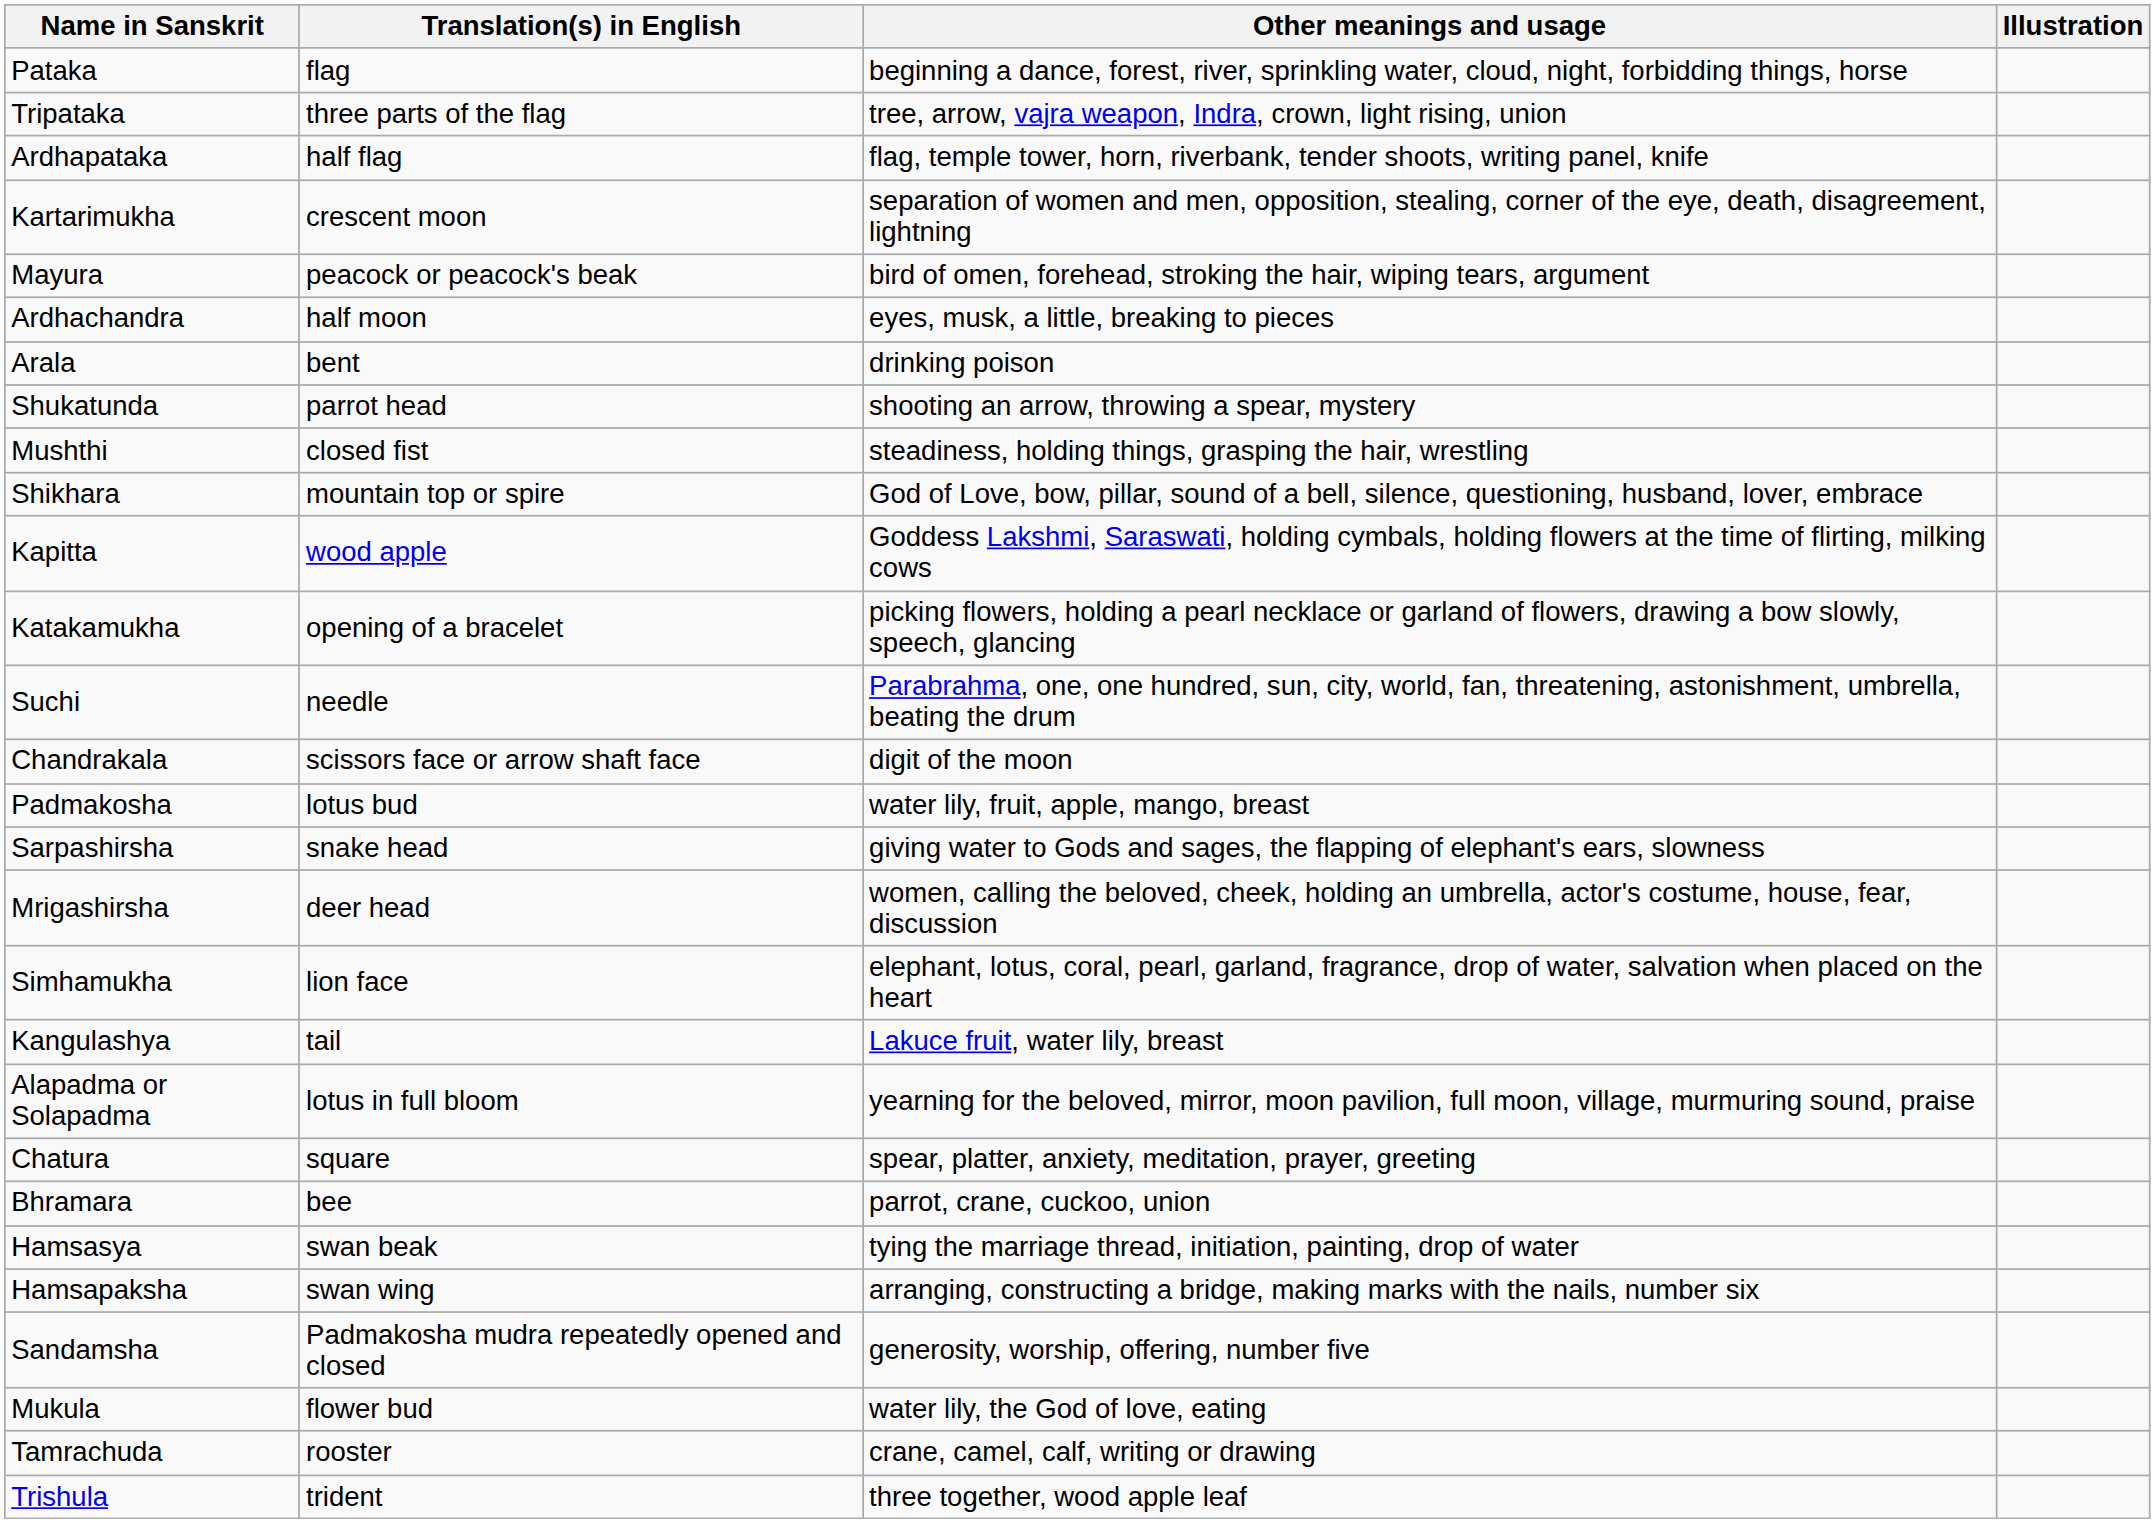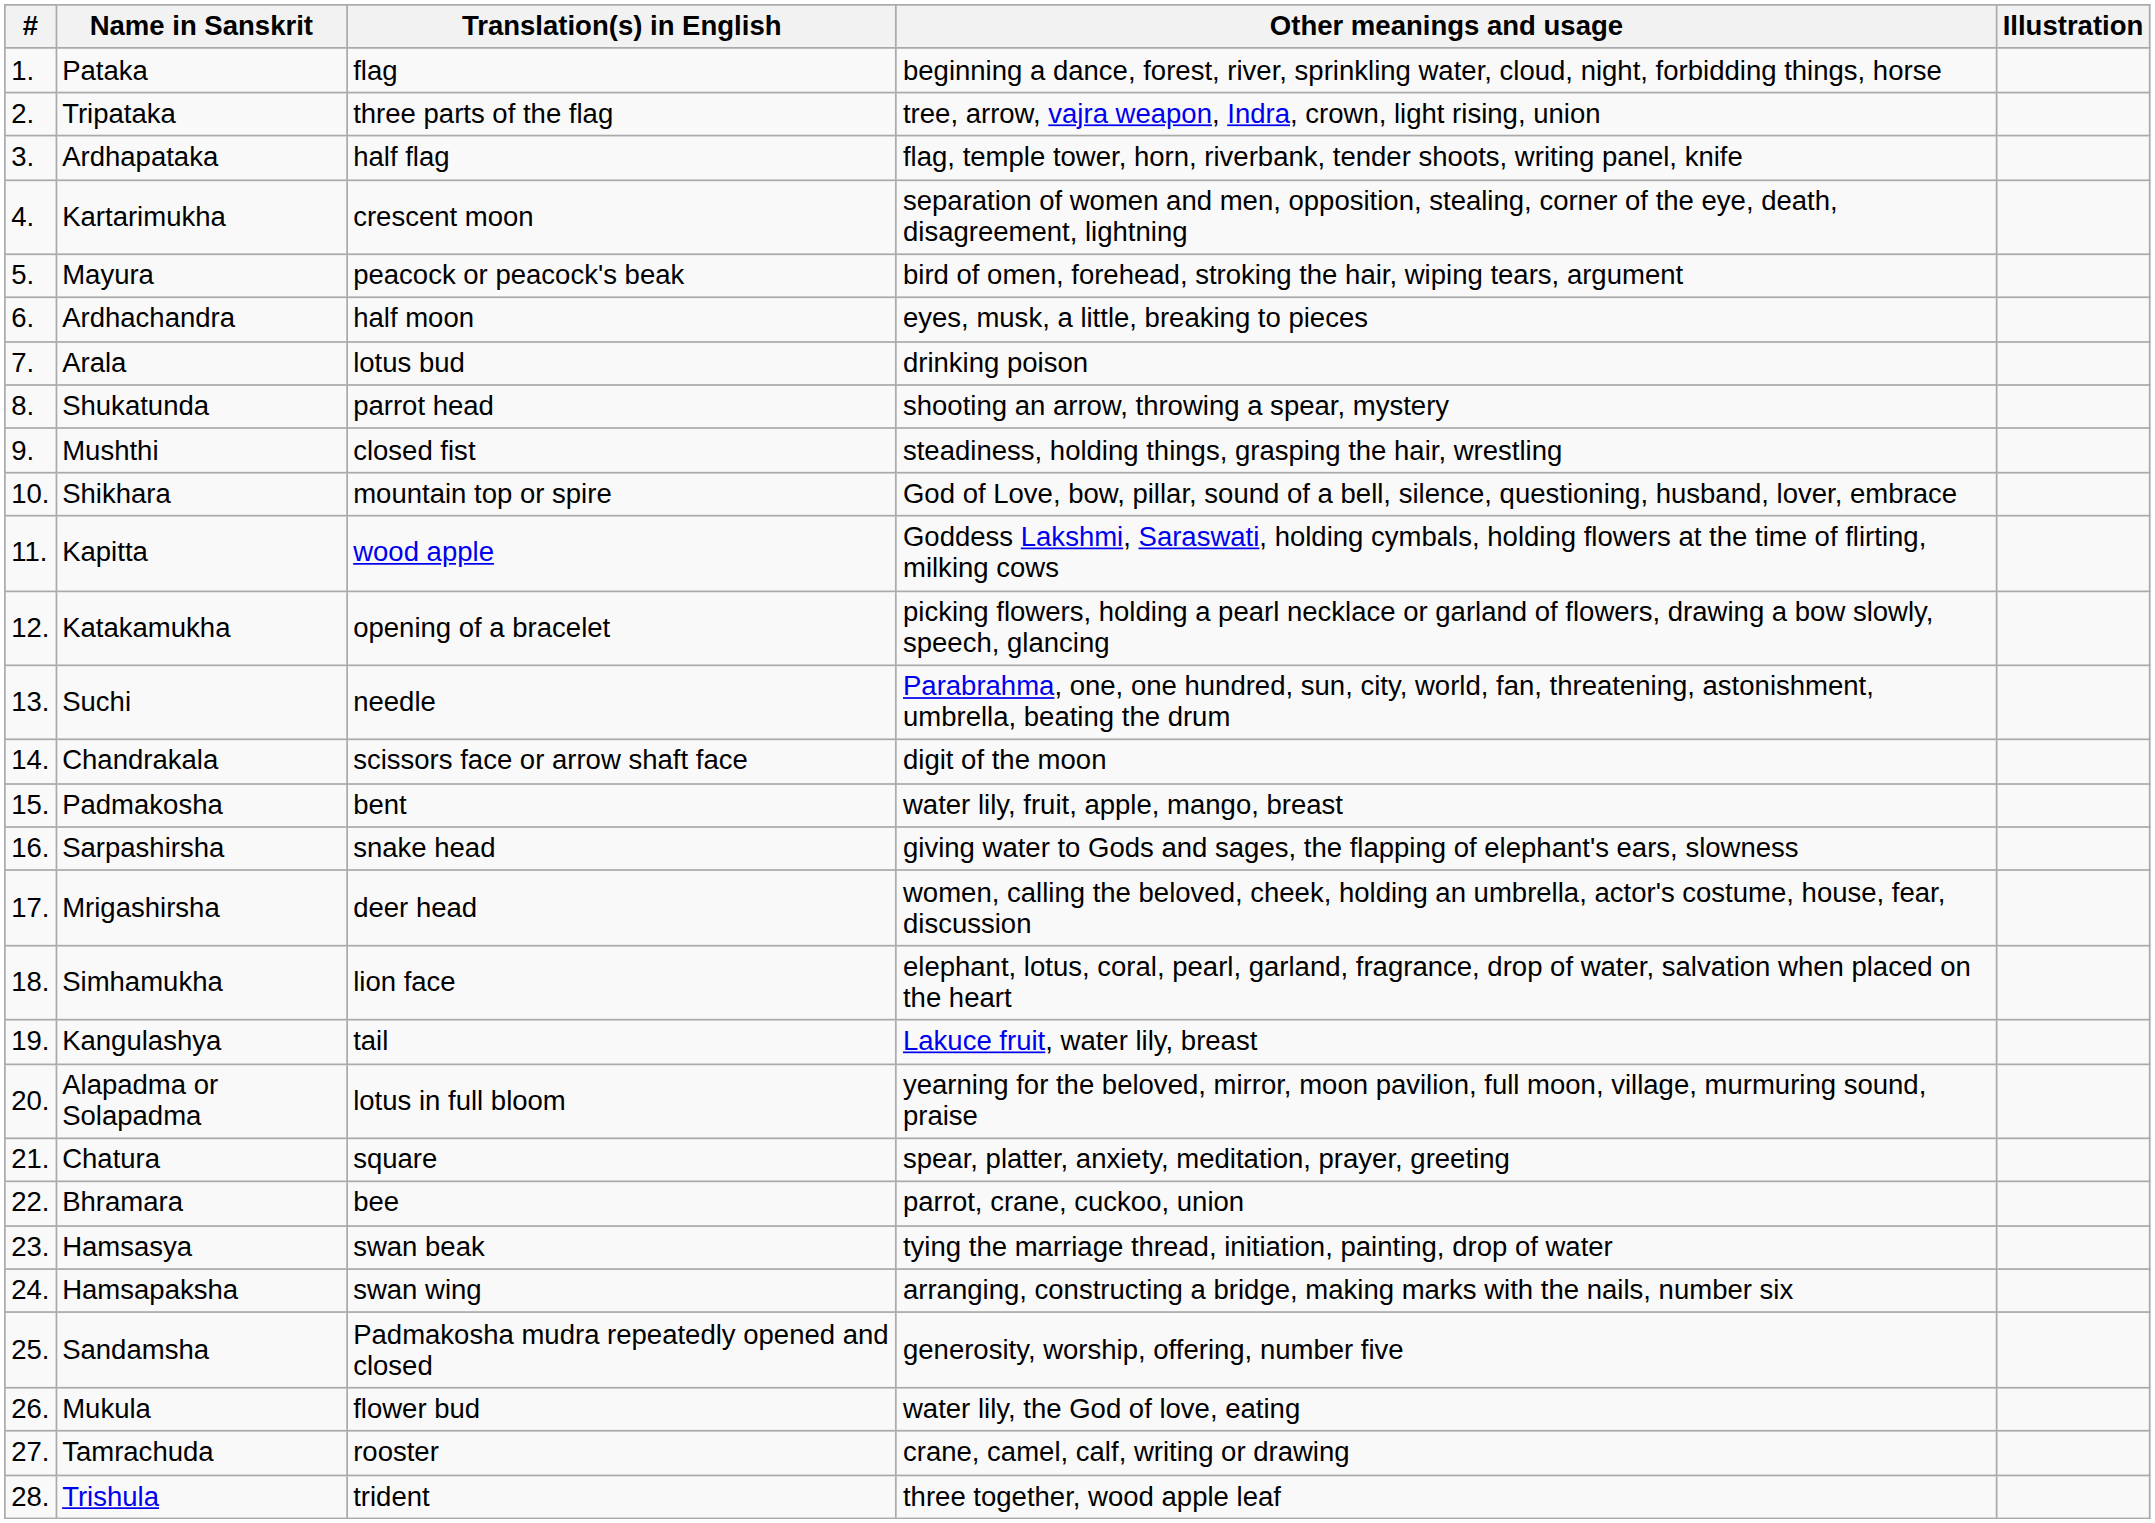+ column: # | 1. | 2. | 3. | 4. | 5. | 6. | 7. | 8. | 9. | 10. | 11. | 12. | 13. | 14. | 15. | 16. | 17. | 18. | 19. | 20. | 21. | 22. | 23. | 24. | 25. | 26. | 27. | 28.
Arala | Translation(s) in English: bent -> lotus bud
Padmakosha | Translation(s) in English: lotus bud -> bent
